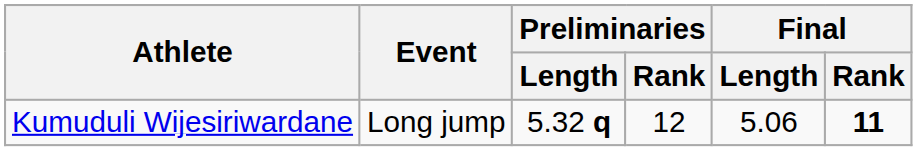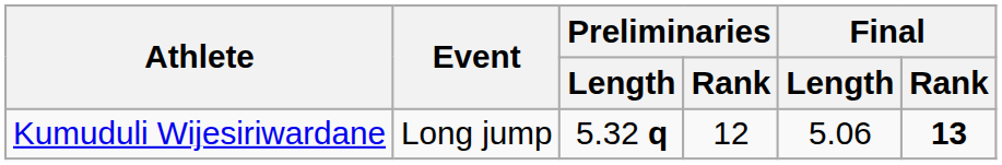Kumuduli Wijesiriwardane | Final / Rank: 11 -> 13
